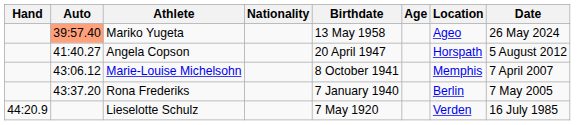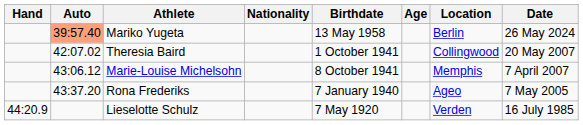Mariko Yugeta | Location: Ageo -> Berlin
- row: 41:40.27 | Angela Copson | 20 April 1947 | Horspath | 5 August 2012
+ row: 42:07.02 | Theresia Baird | 1 October 1941 | Collingwood | 20 May 2007
Rona Frederiks | Location: Berlin -> Ageo
